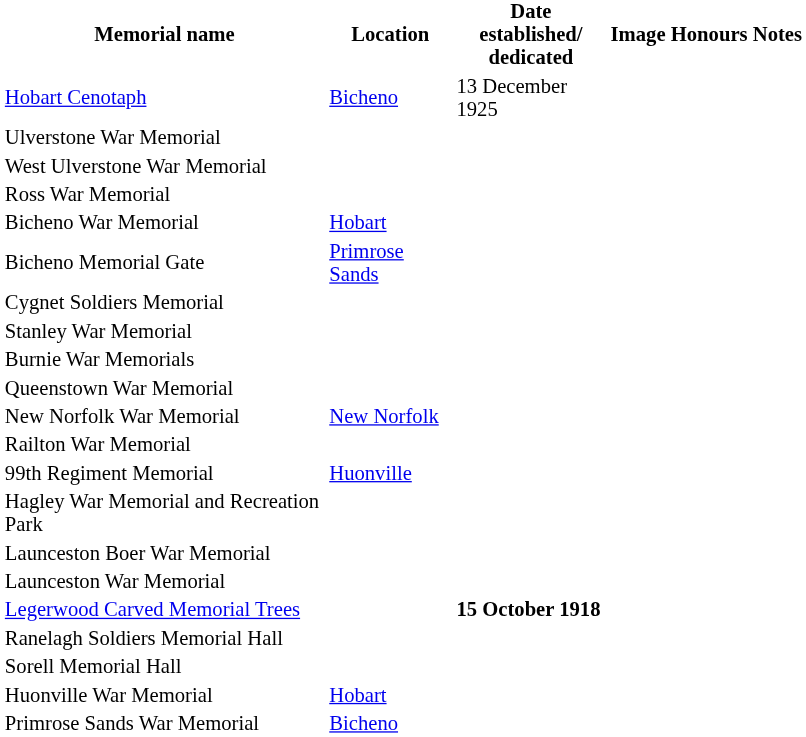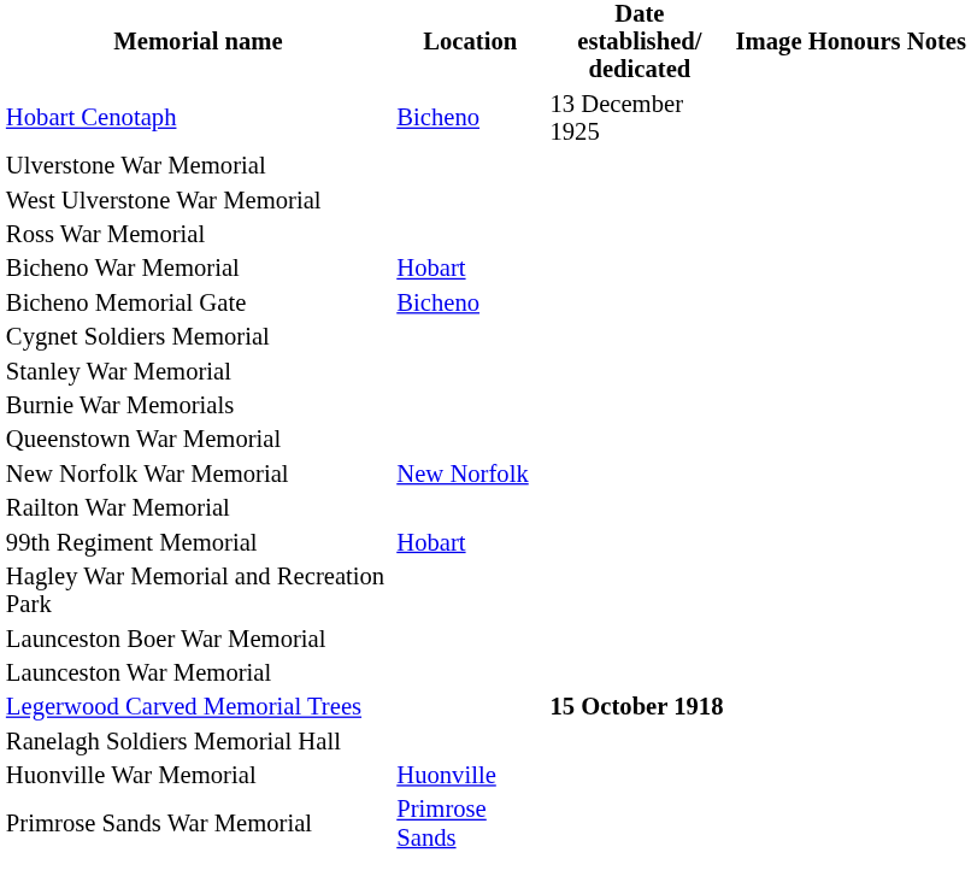Bicheno Memorial Gate | Location: Primrose Sands -> Bicheno
99th Regiment Memorial | Location: Huonville -> Hobart
- row: Sorell Memorial Hall
Huonville War Memorial | Location: Hobart -> Huonville
Primrose Sands War Memorial | Location: Bicheno -> Primrose Sands
